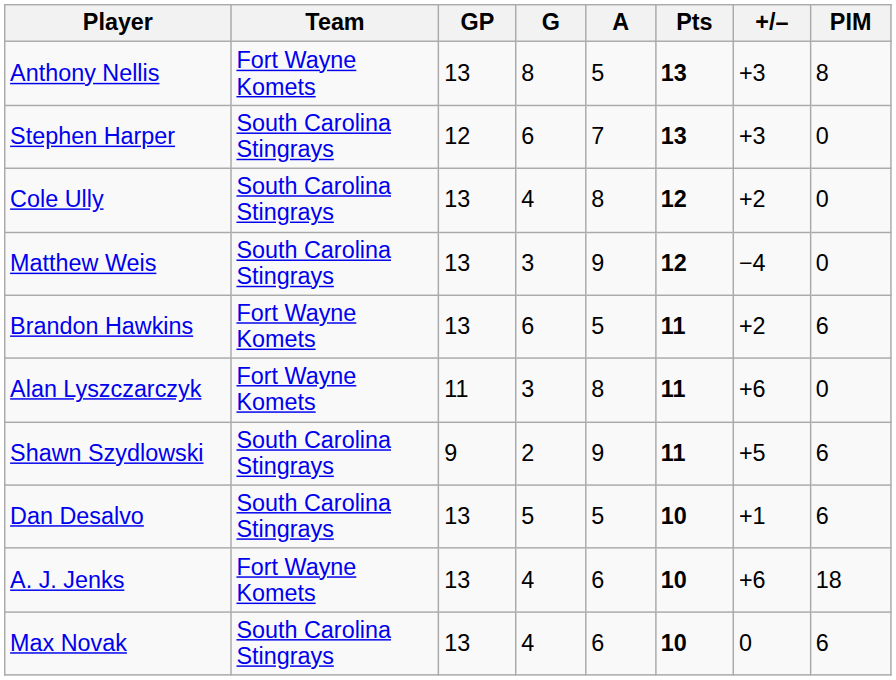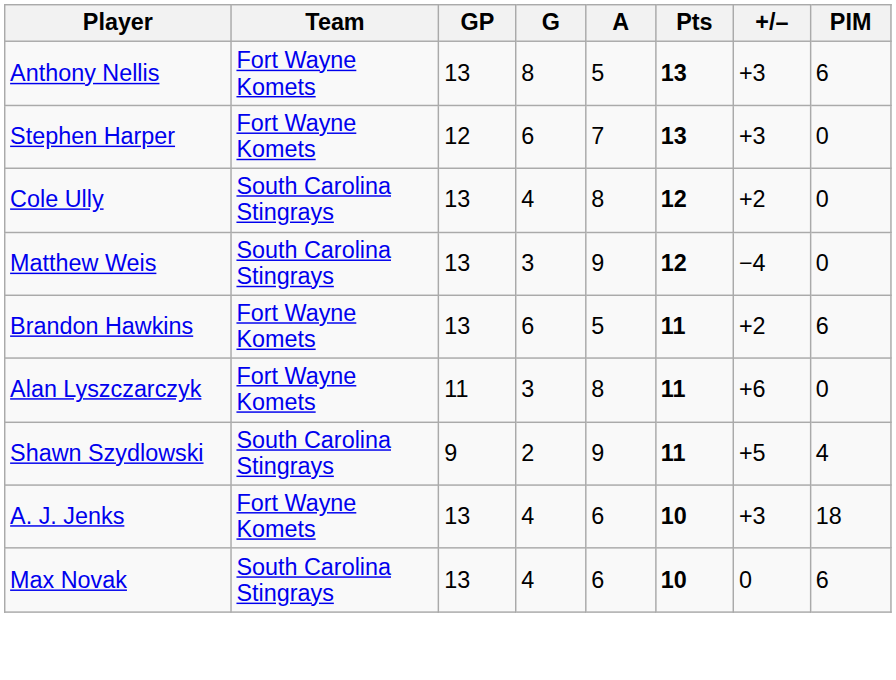Anthony Nellis | PIM: 8 -> 6
Stephen Harper | Team: South Carolina Stingrays -> Fort Wayne Komets
Shawn Szydlowski | PIM: 6 -> 4
- row: Dan Desalvo | South Carolina Stingrays | 13 | 5 | 5 | 10 | +1 | 6
A. J. Jenks | +/–: +6 -> +3
